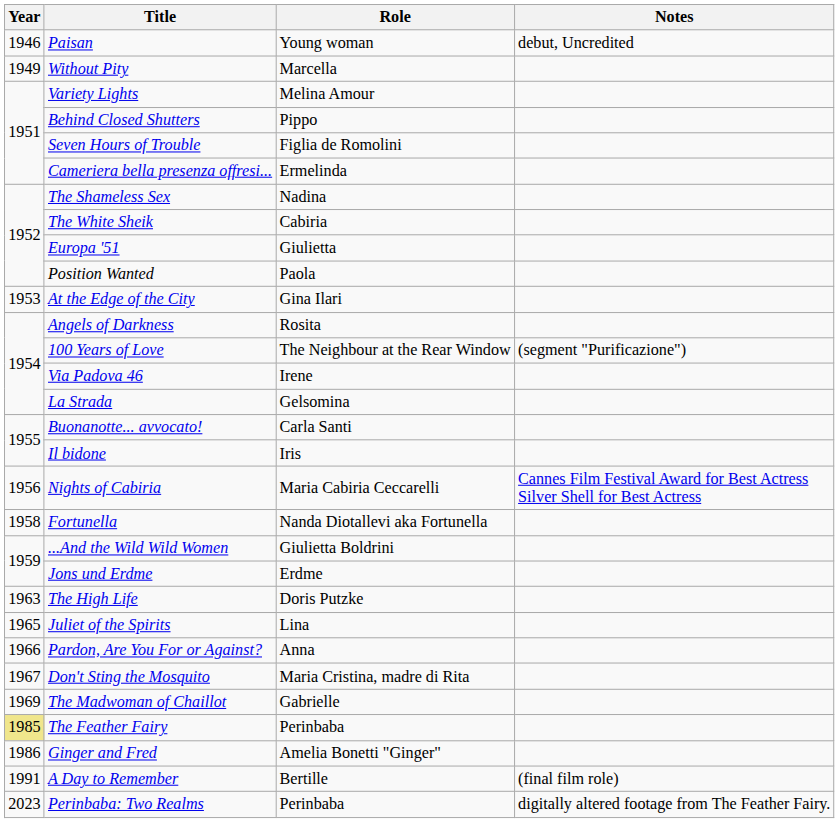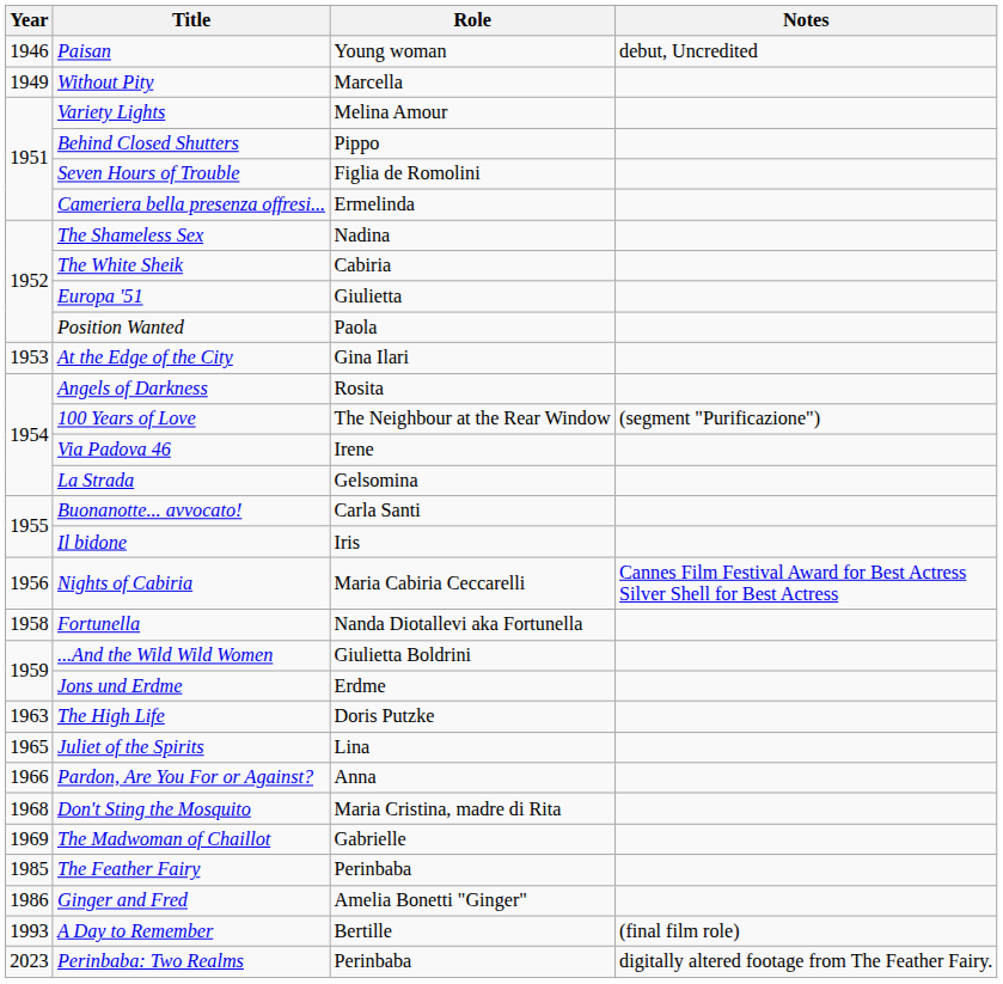Don't Sting the Mosquito | Year: 1967 -> 1968
The Feather Fairy | Year: khaki background -> no background
A Day to Remember | Year: 1991 -> 1993
